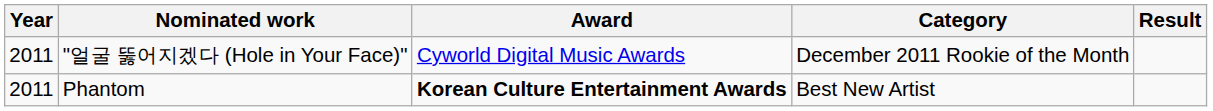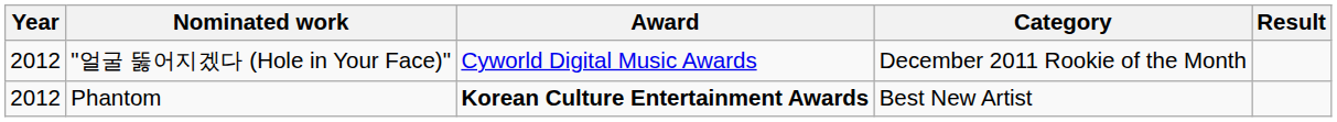"얼굴 뚫어지겠다 (Hole in Your Face)" | Year: 2011 -> 2012
Phantom | Year: 2011 -> 2012
